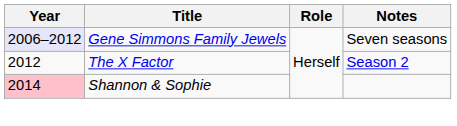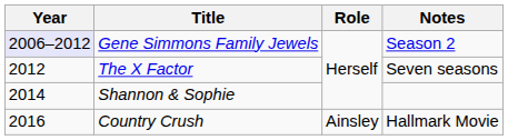Gene Simmons Family Jewels | Notes: Seven seasons -> Season 2
The X Factor | Notes: Season 2 -> Seven seasons
Shannon & Sophie | Year: pink background -> no background
+ row: 2016 | Country Crush | Ainsley | Hallmark Movie
